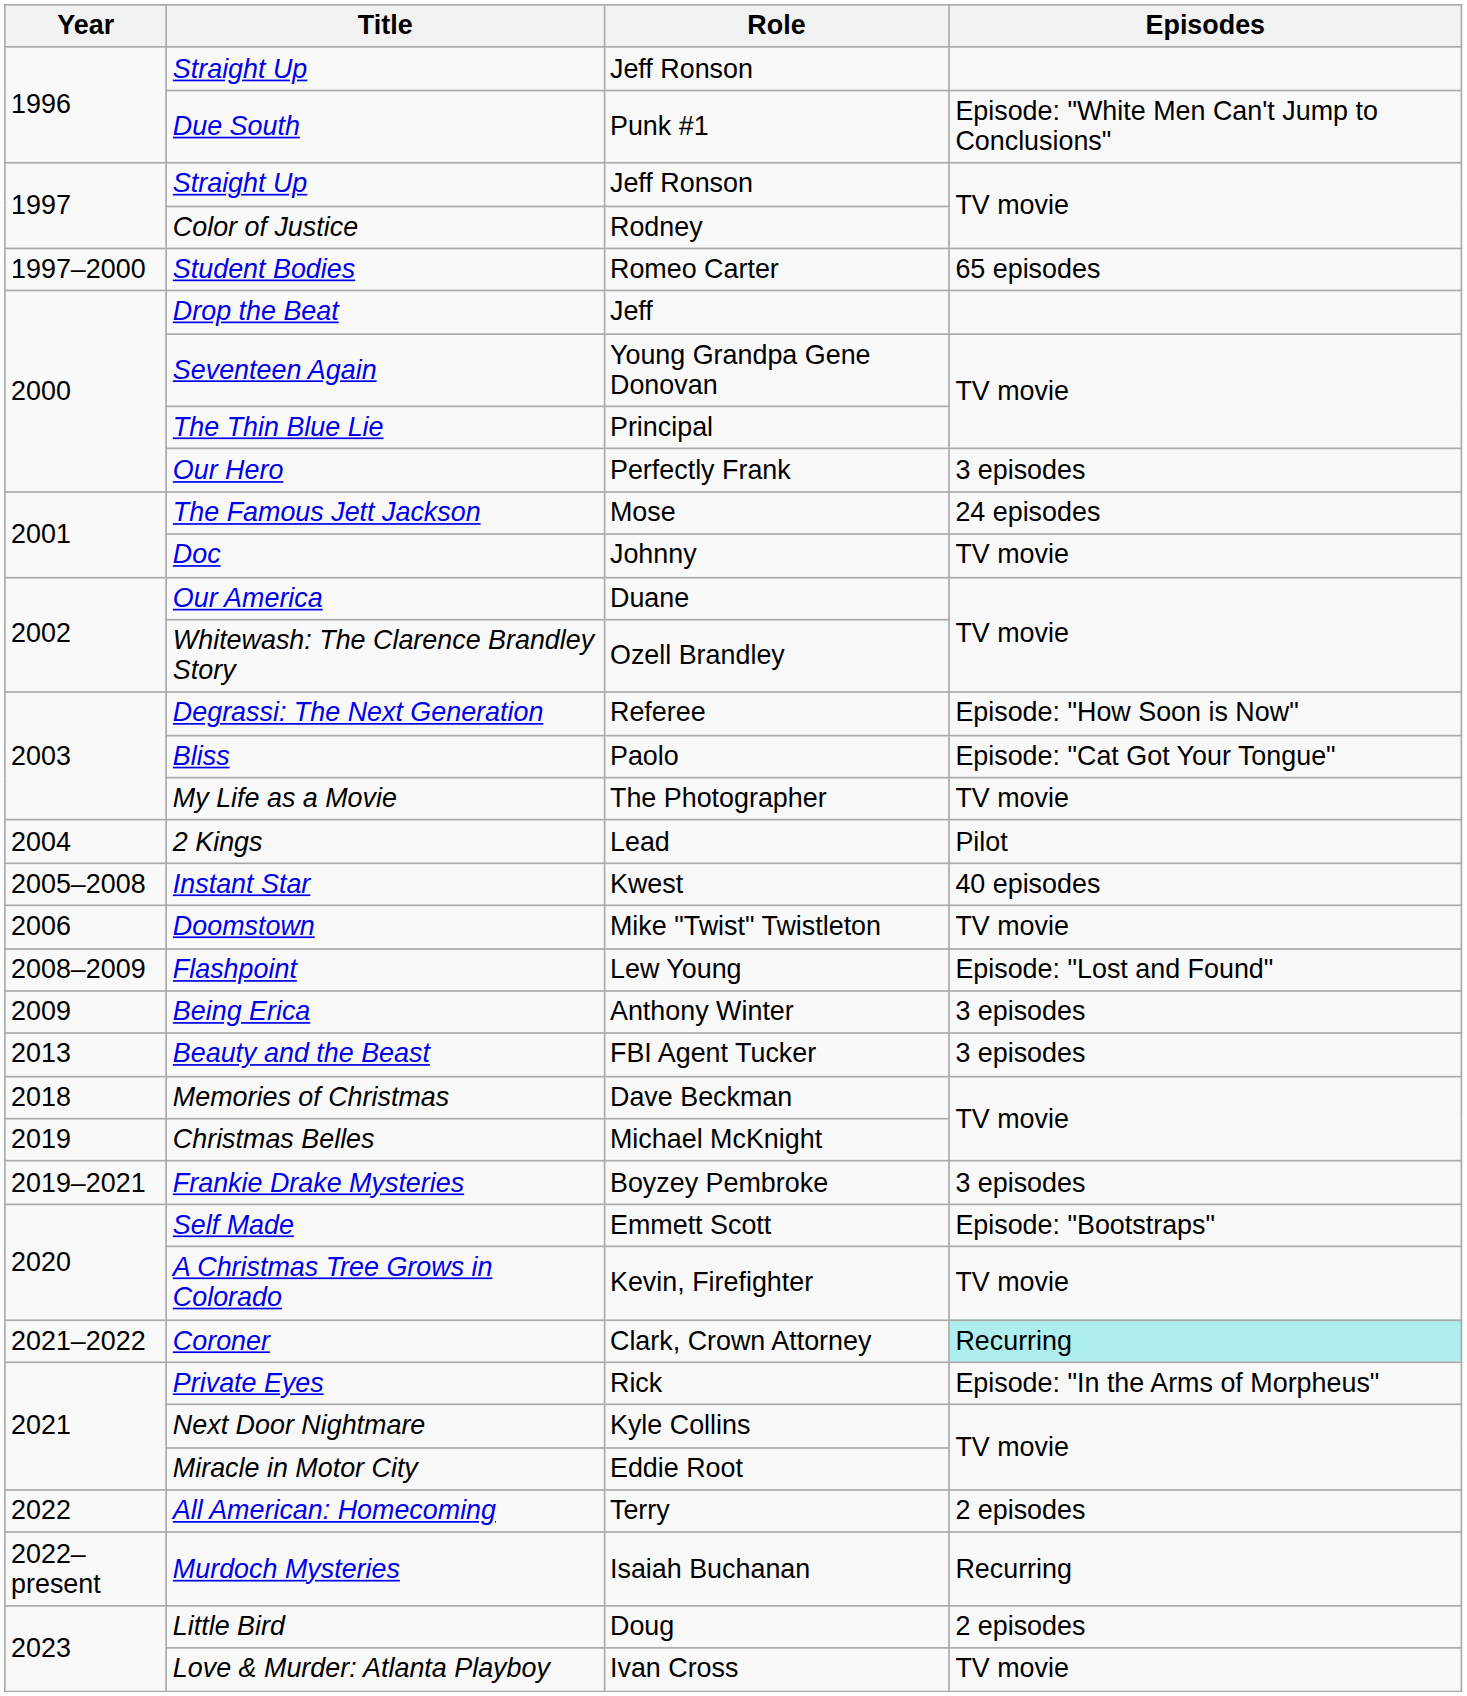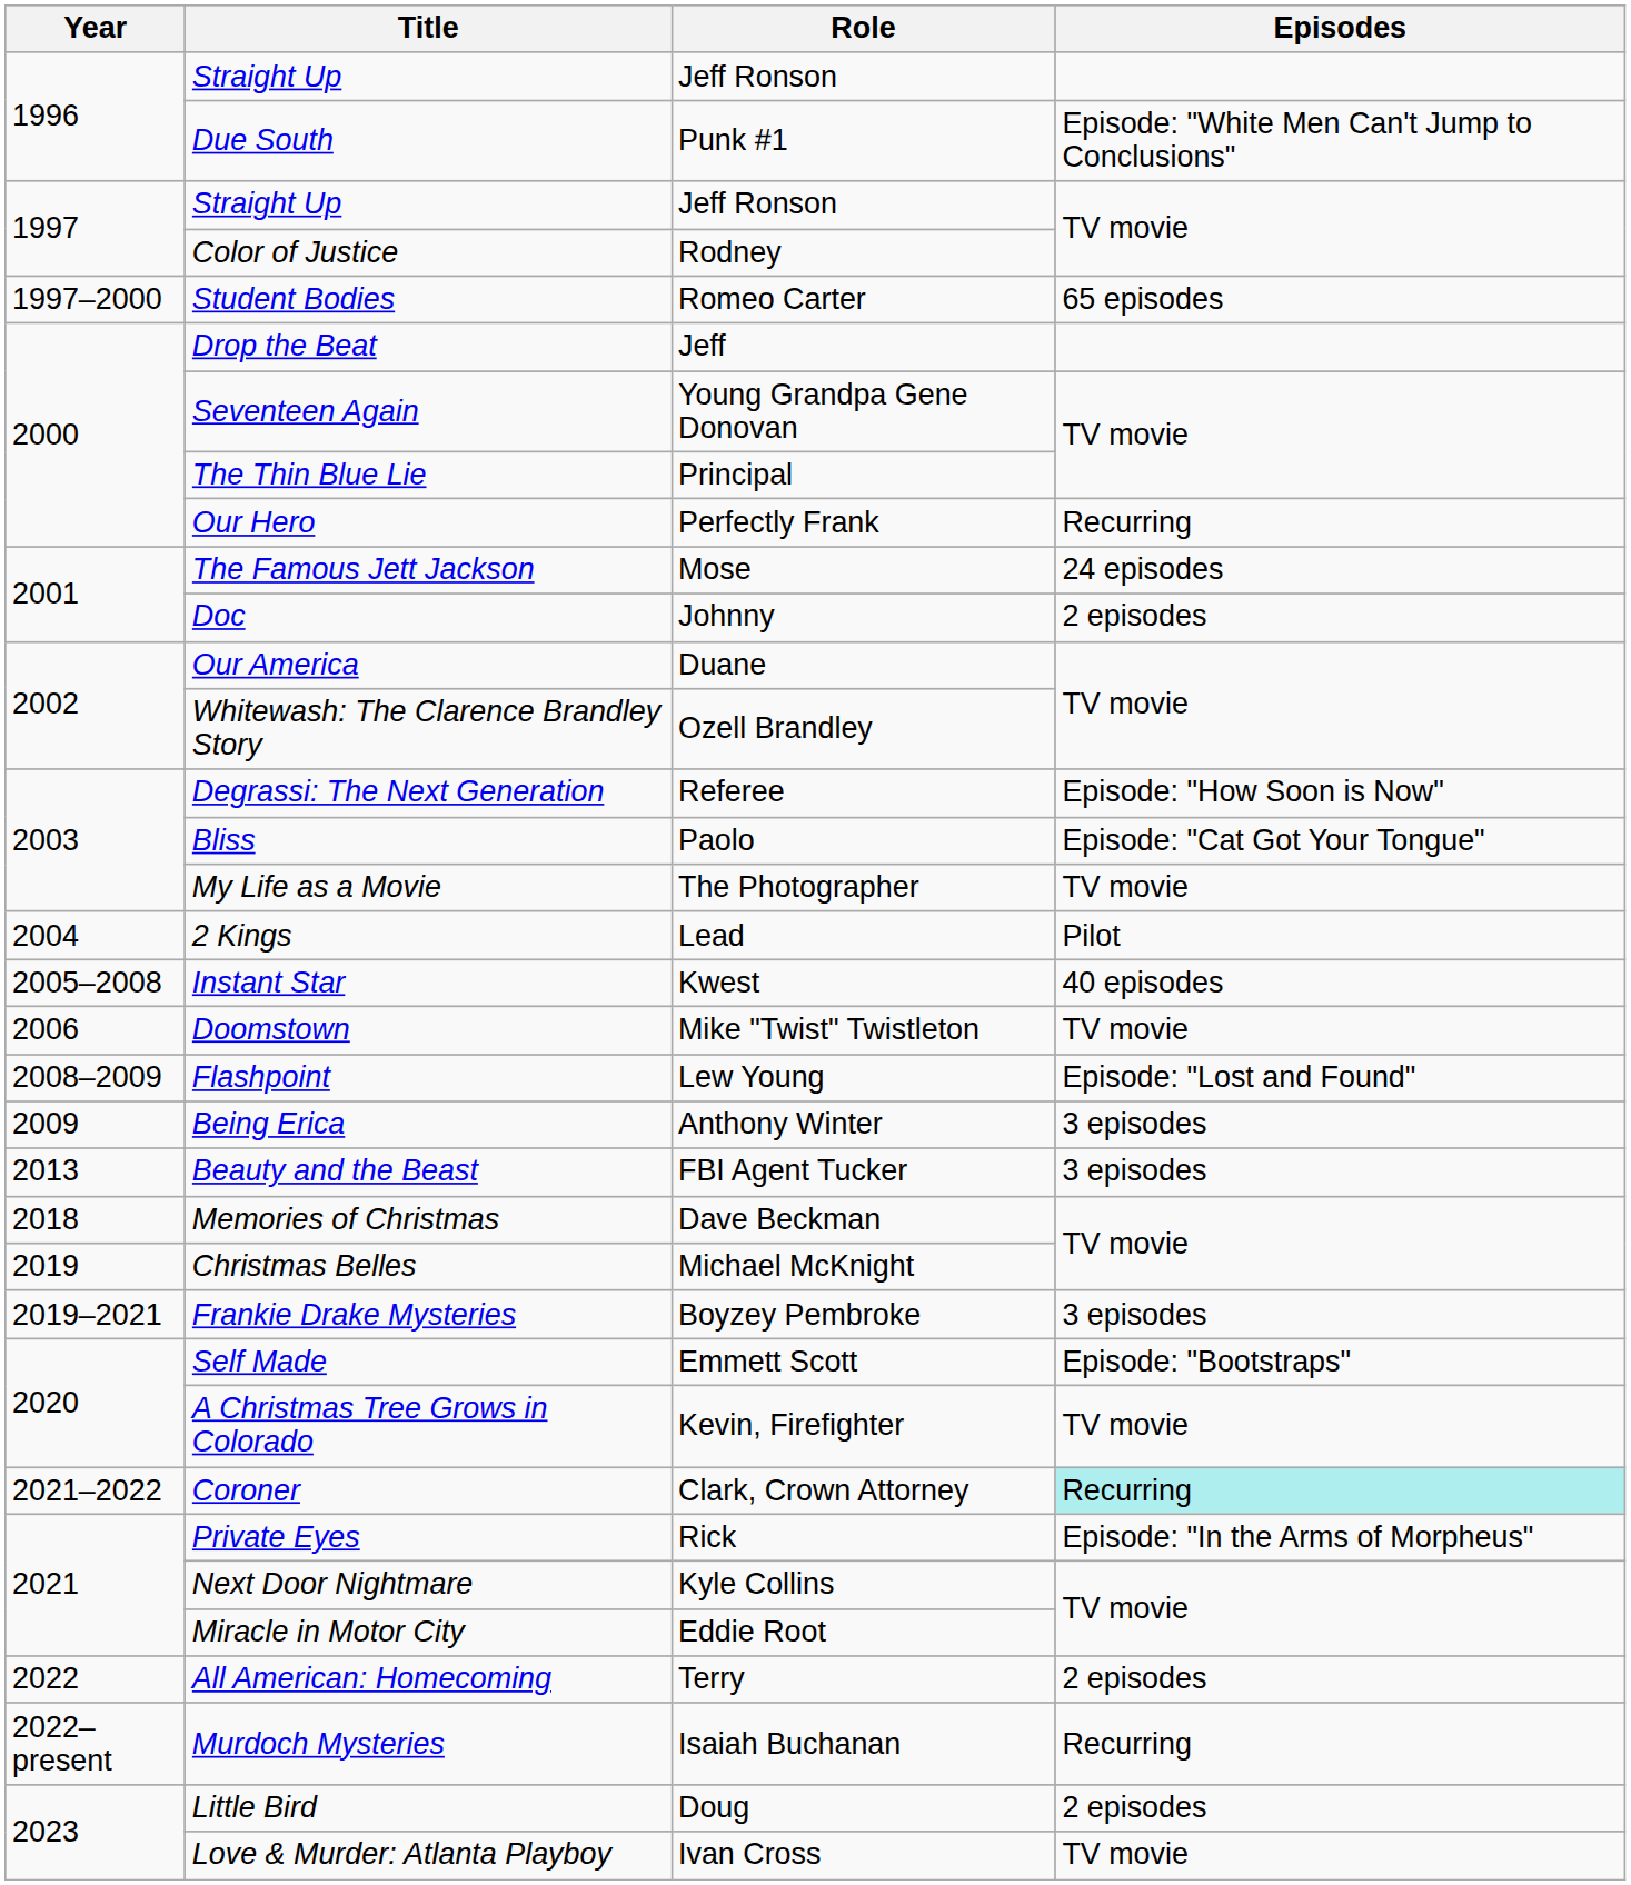Our Hero | Episodes: 3 episodes -> Recurring
Doc | Episodes: TV movie -> 2 episodes
